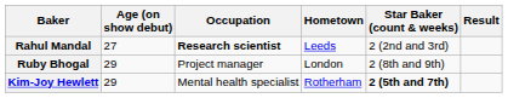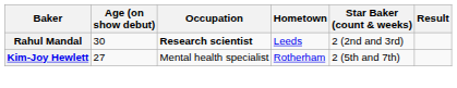Rahul Mandal | Age (on show debut): 27 -> 30
- row: Ruby Bhogal | 29 | Project manager | London | 2 (8th and 9th)
Kim-Joy Hewlett | Age (on show debut): 29 -> 27
Kim-Joy Hewlett | Star Baker (count & weeks): bold -> normal
